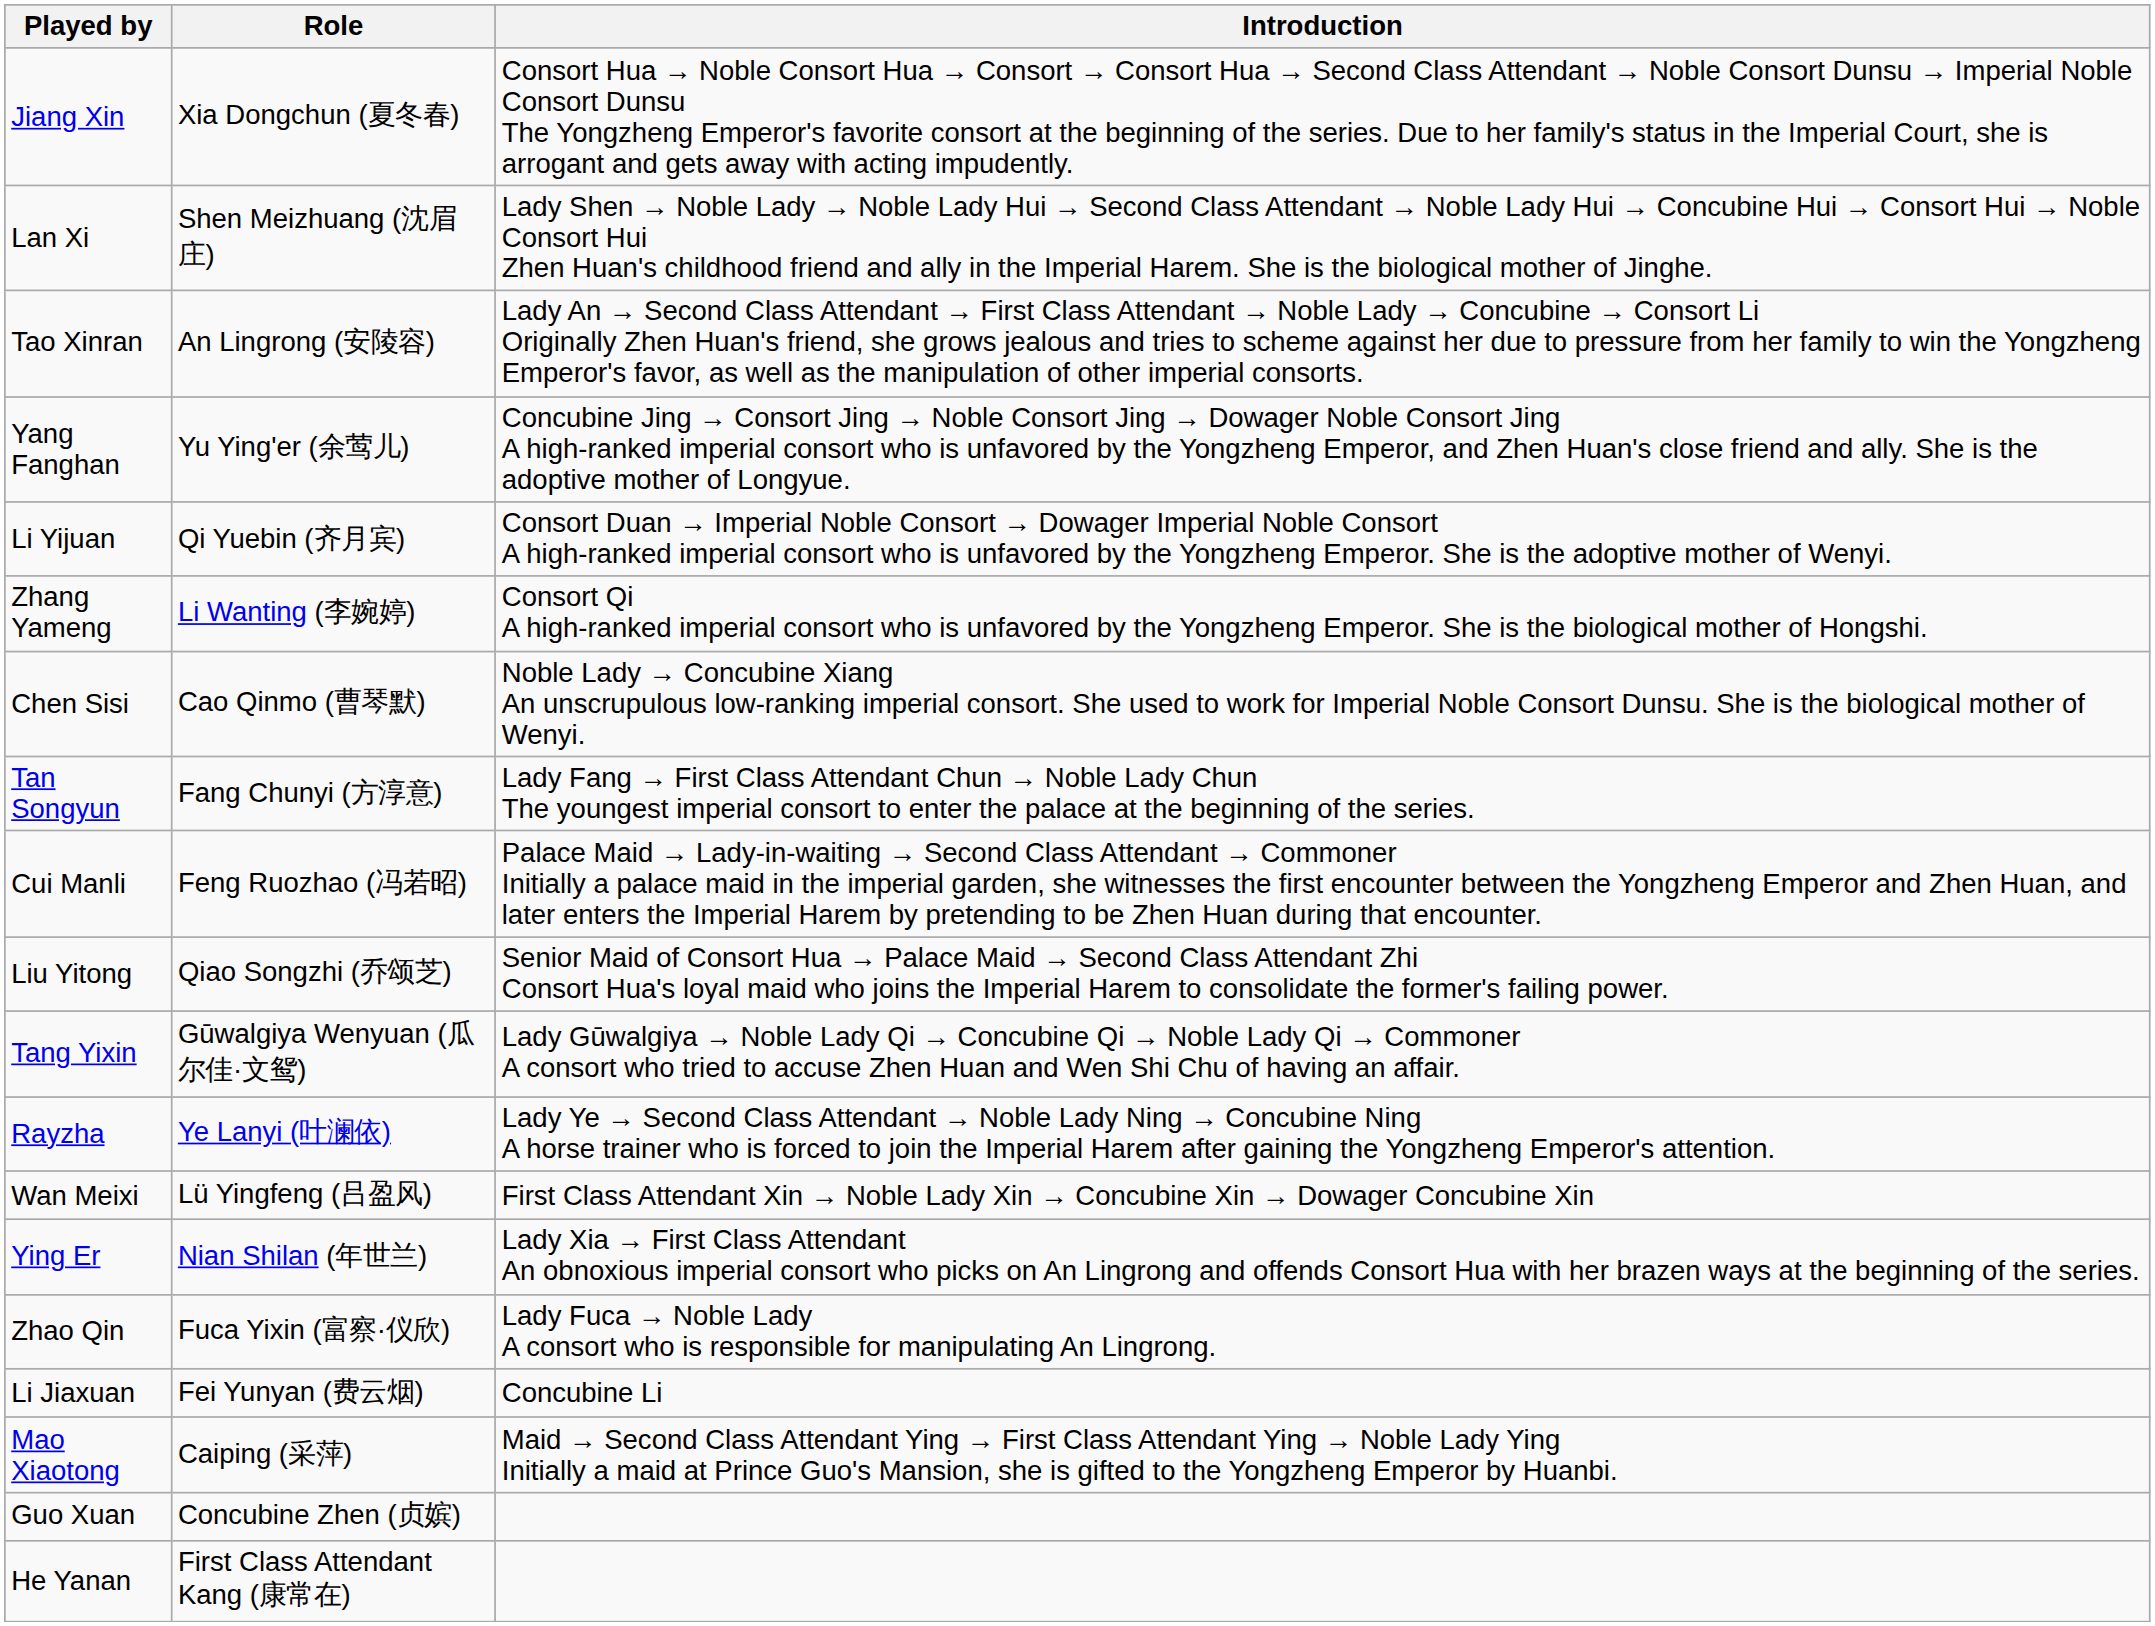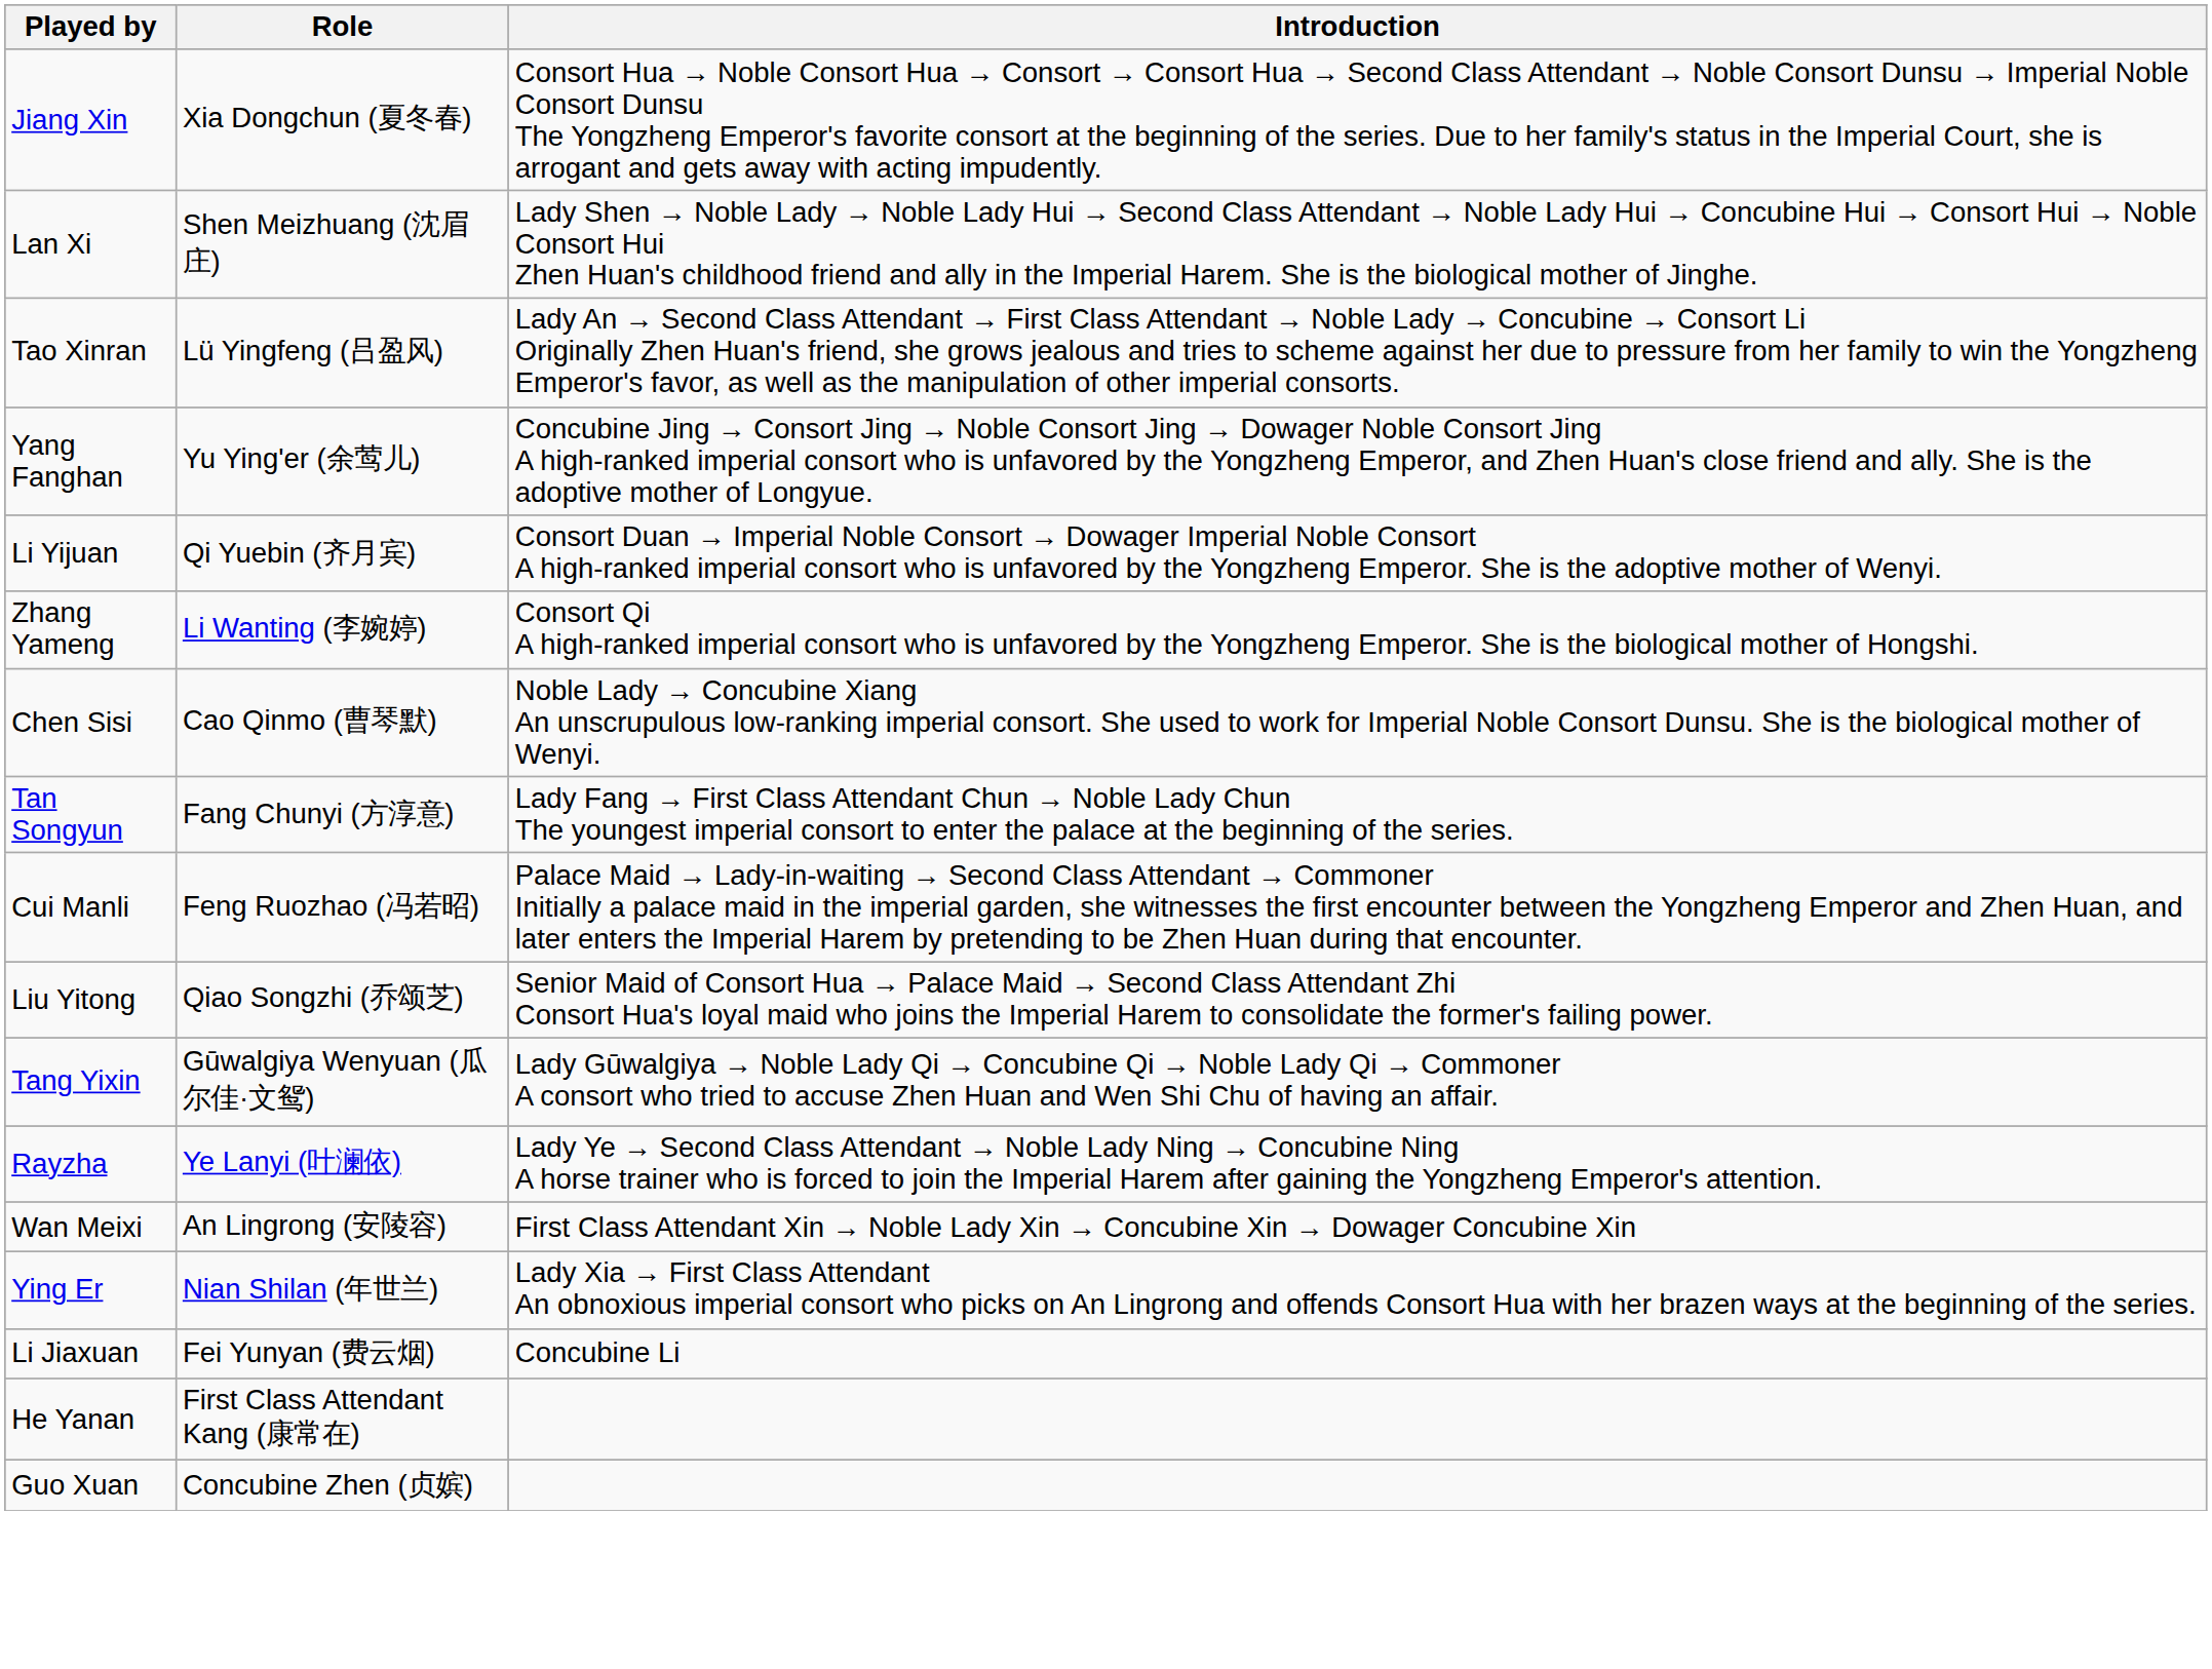Tao Xinran | Role: An Lingrong (安陵容) -> Lü Yingfeng (吕盈风)
Wan Meixi | Role: Lü Yingfeng (吕盈风) -> An Lingrong (安陵容)
- row: Zhao Qin | Fuca Yixin (富察·仪欣) | Lady Fuca → Noble Lady A consort who is responsible for manipulating An Lingrong.
- row: Mao Xiaotong | Caiping (采萍) | Maid → Second Class Attendant Ying → First Class Attendant Ying → Noble Lady Ying Initially a maid at Prince Guo's Mansion, she is gifted to the Yongzheng Emperor by Huanbi.
rows swapped: He Yanan <-> Guo Xuan
